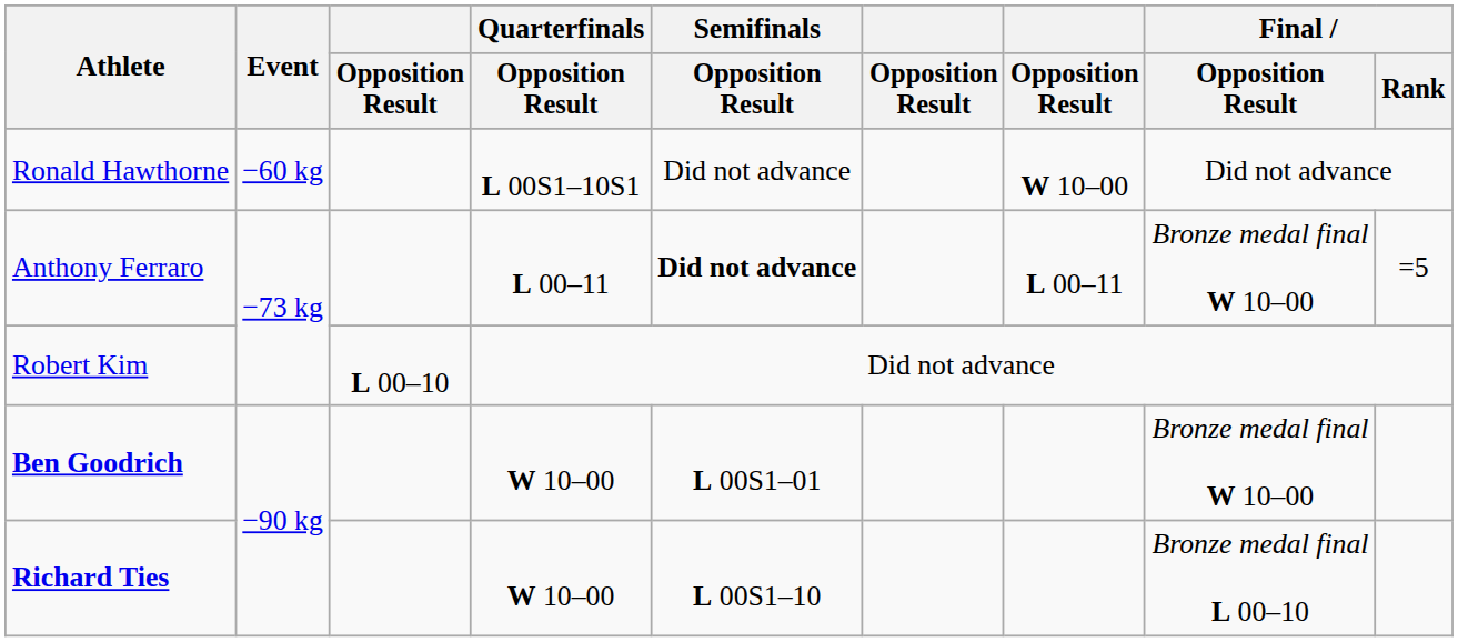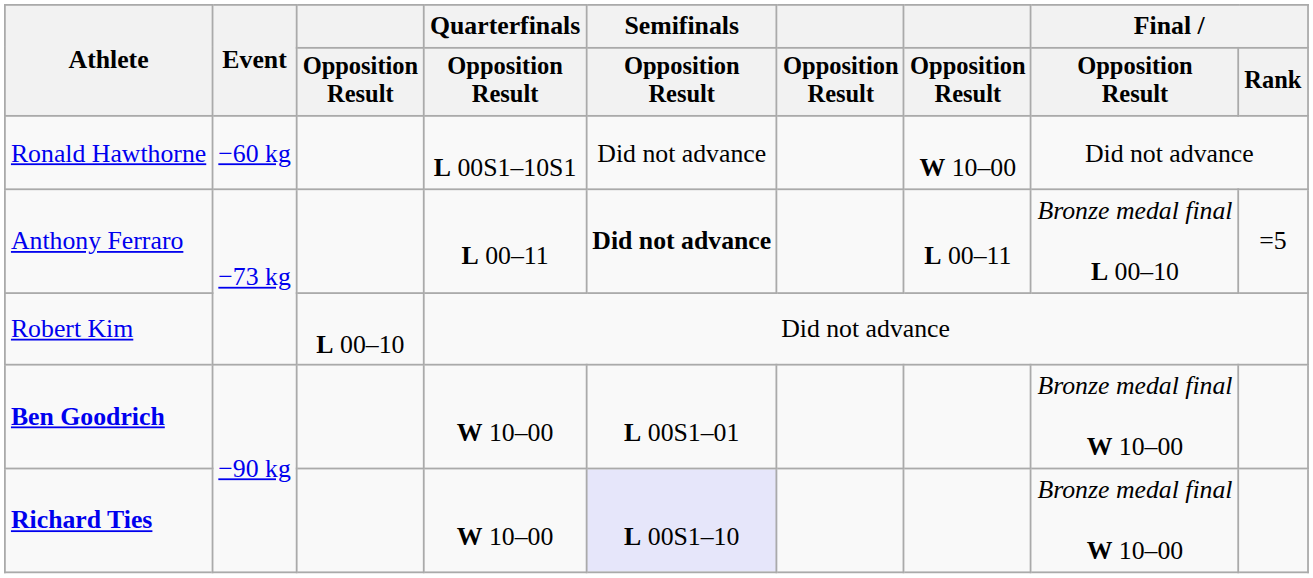Anthony Ferraro | Final / Opposition Result: Bronze medal final W 10–00 -> Bronze medal final L 00–10
Richard Ties | Semifinals / Opposition Result: no background -> lavender background
Richard Ties | Final / Opposition Result: Bronze medal final L 00–10 -> Bronze medal final W 10–00
